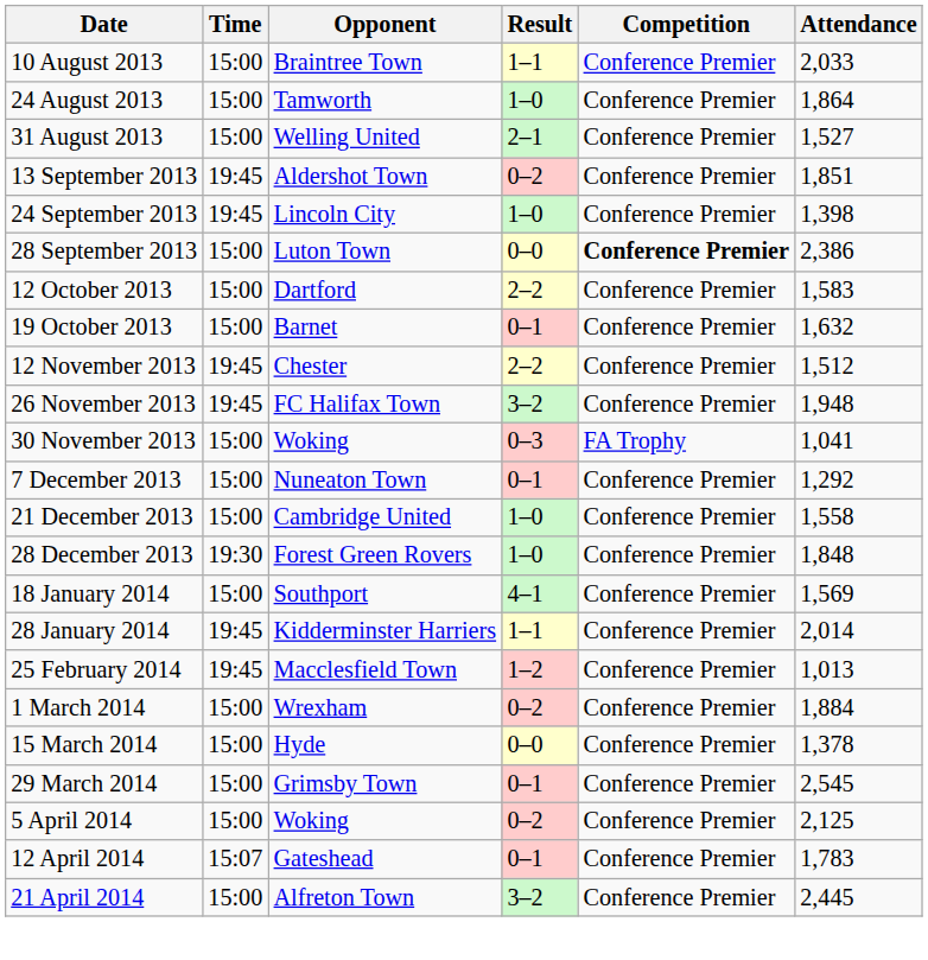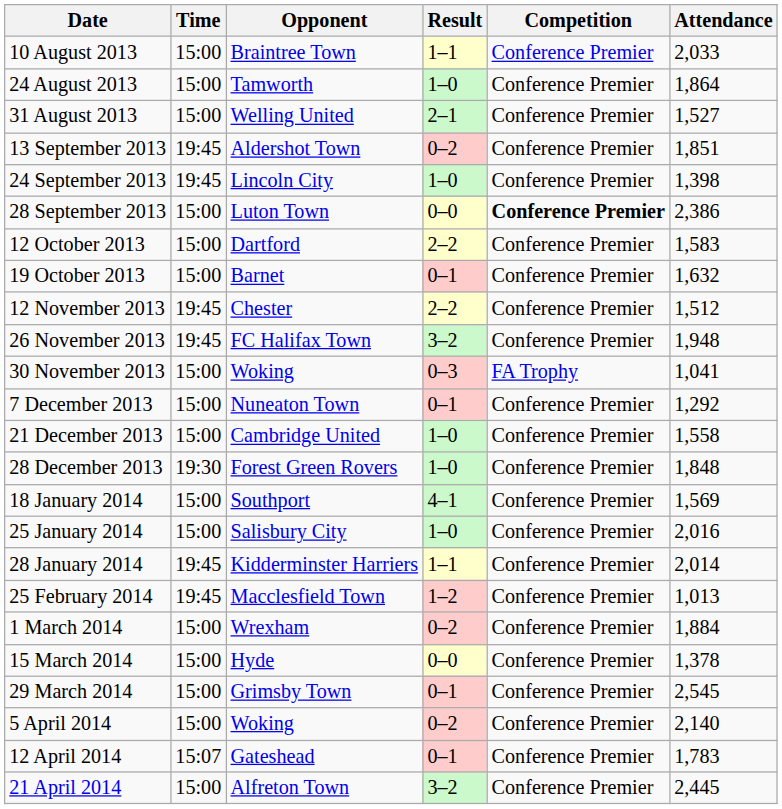+ row: 25 January 2014 | 15:00 | Salisbury City | 1–0 | Conference Premier | 2,016
5 April 2014 | Attendance: 2,125 -> 2,140
